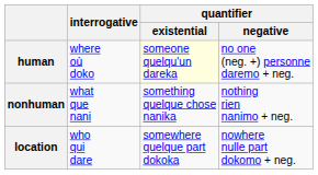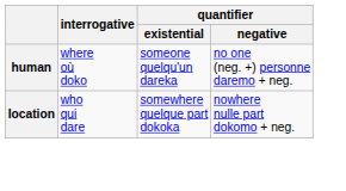human | quantifier / existential: lightyellow background -> no background
- row: nonhuman | what que nani | something quelque chose nanika | nothing rien nanimo + neg.
